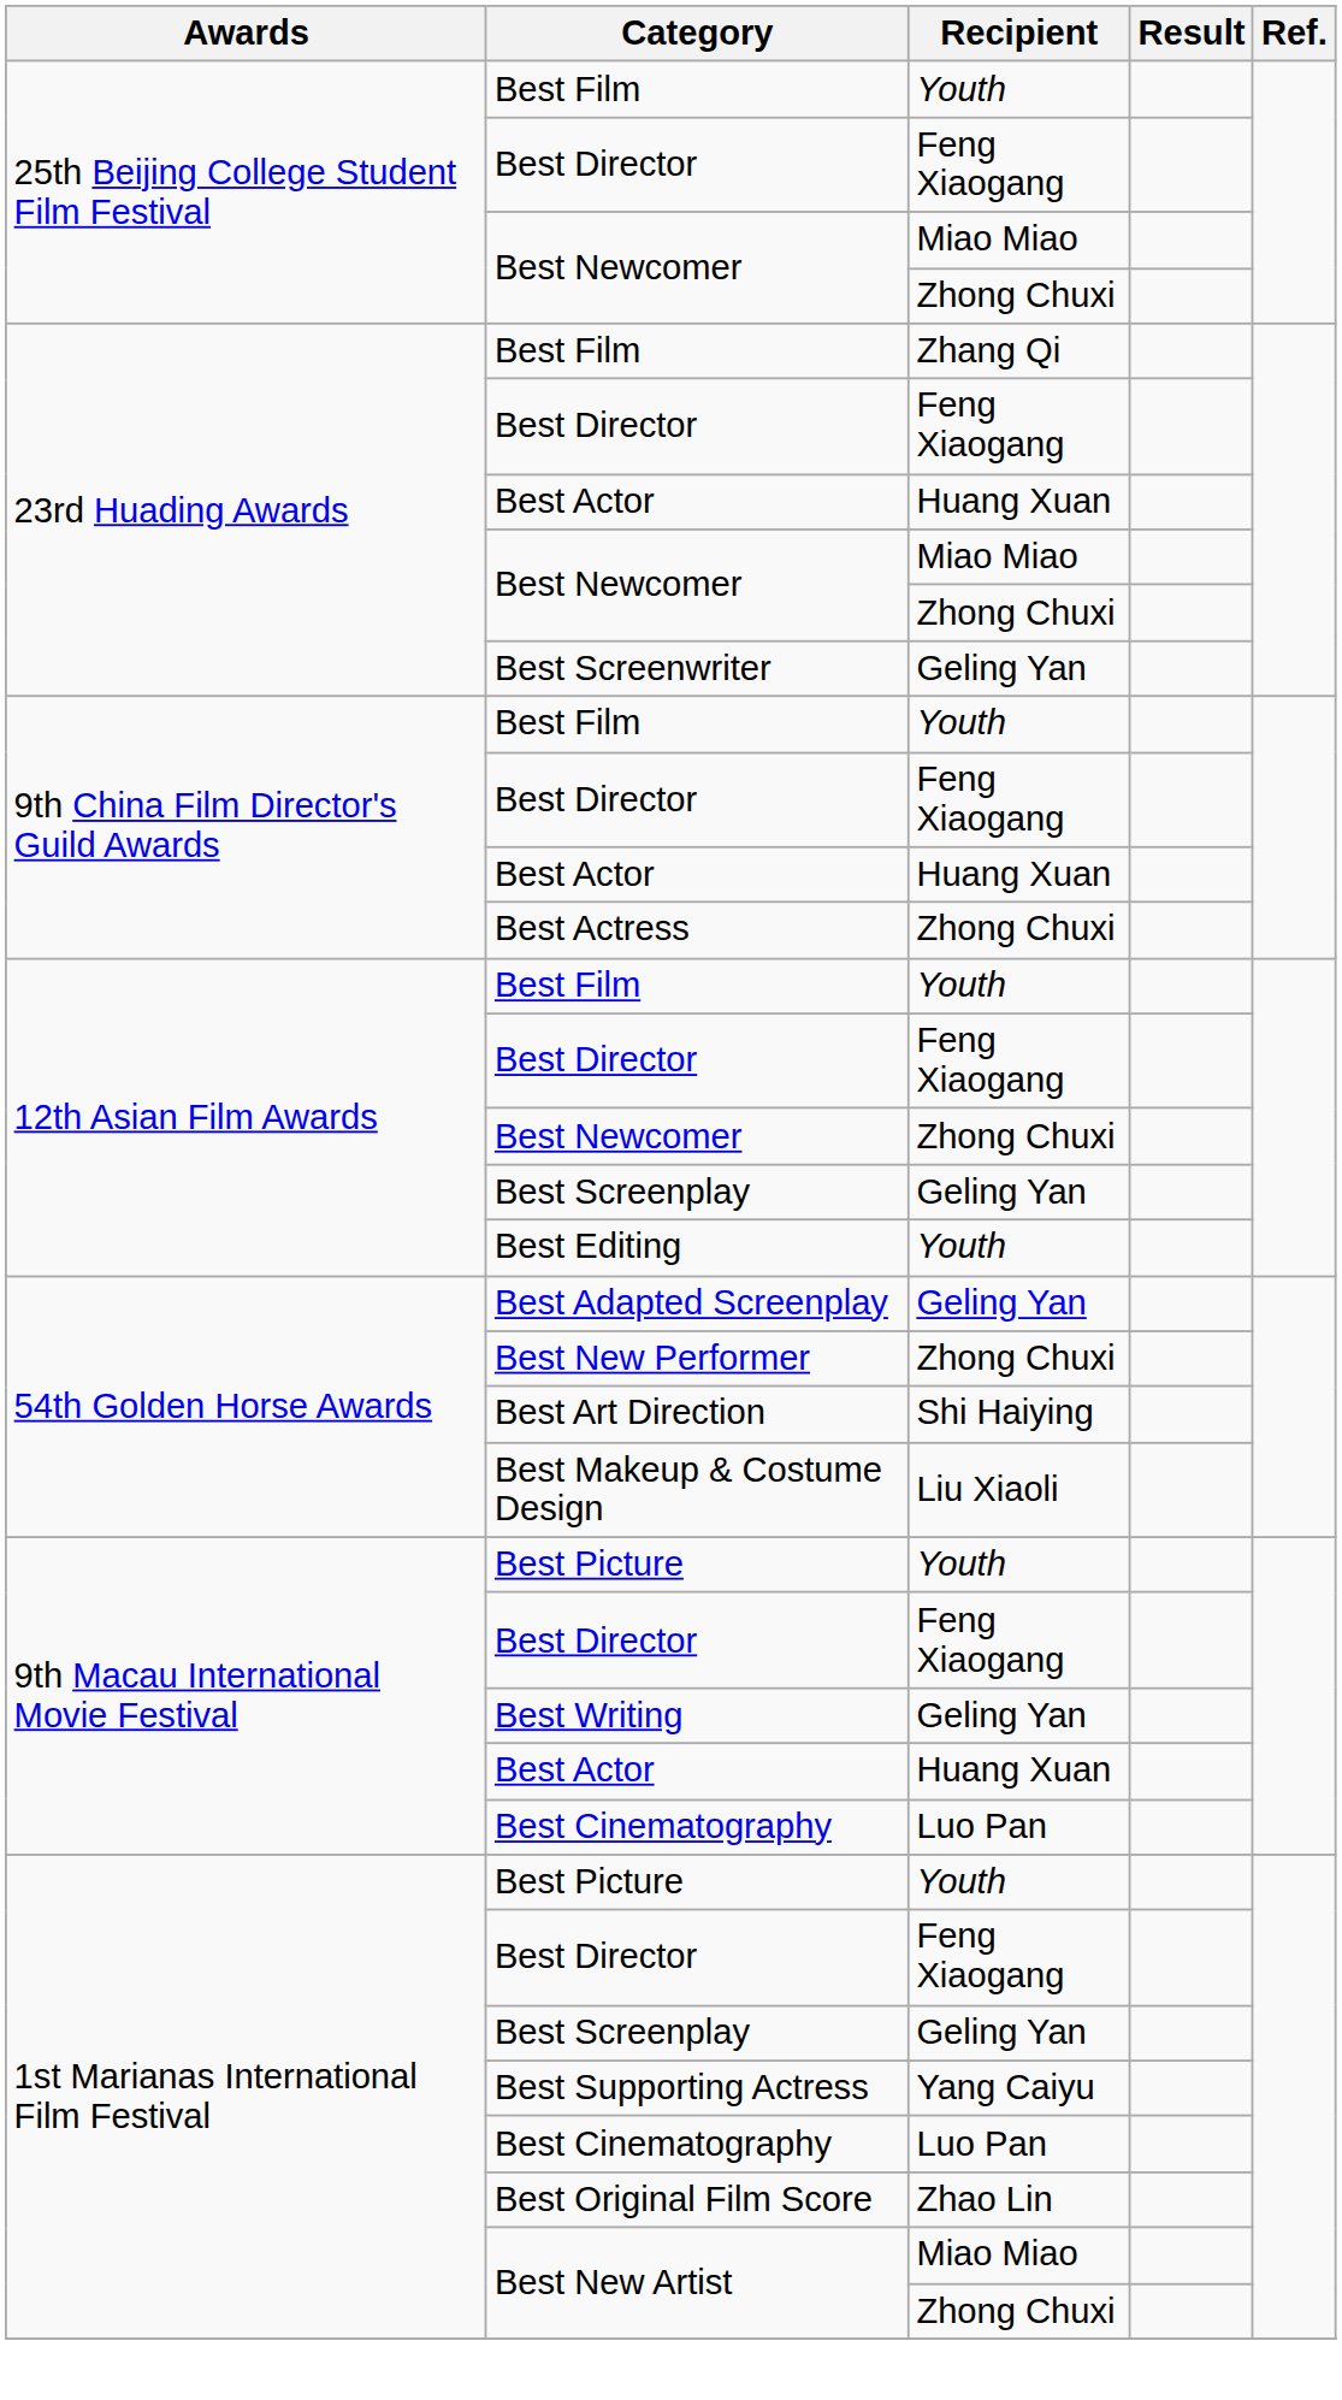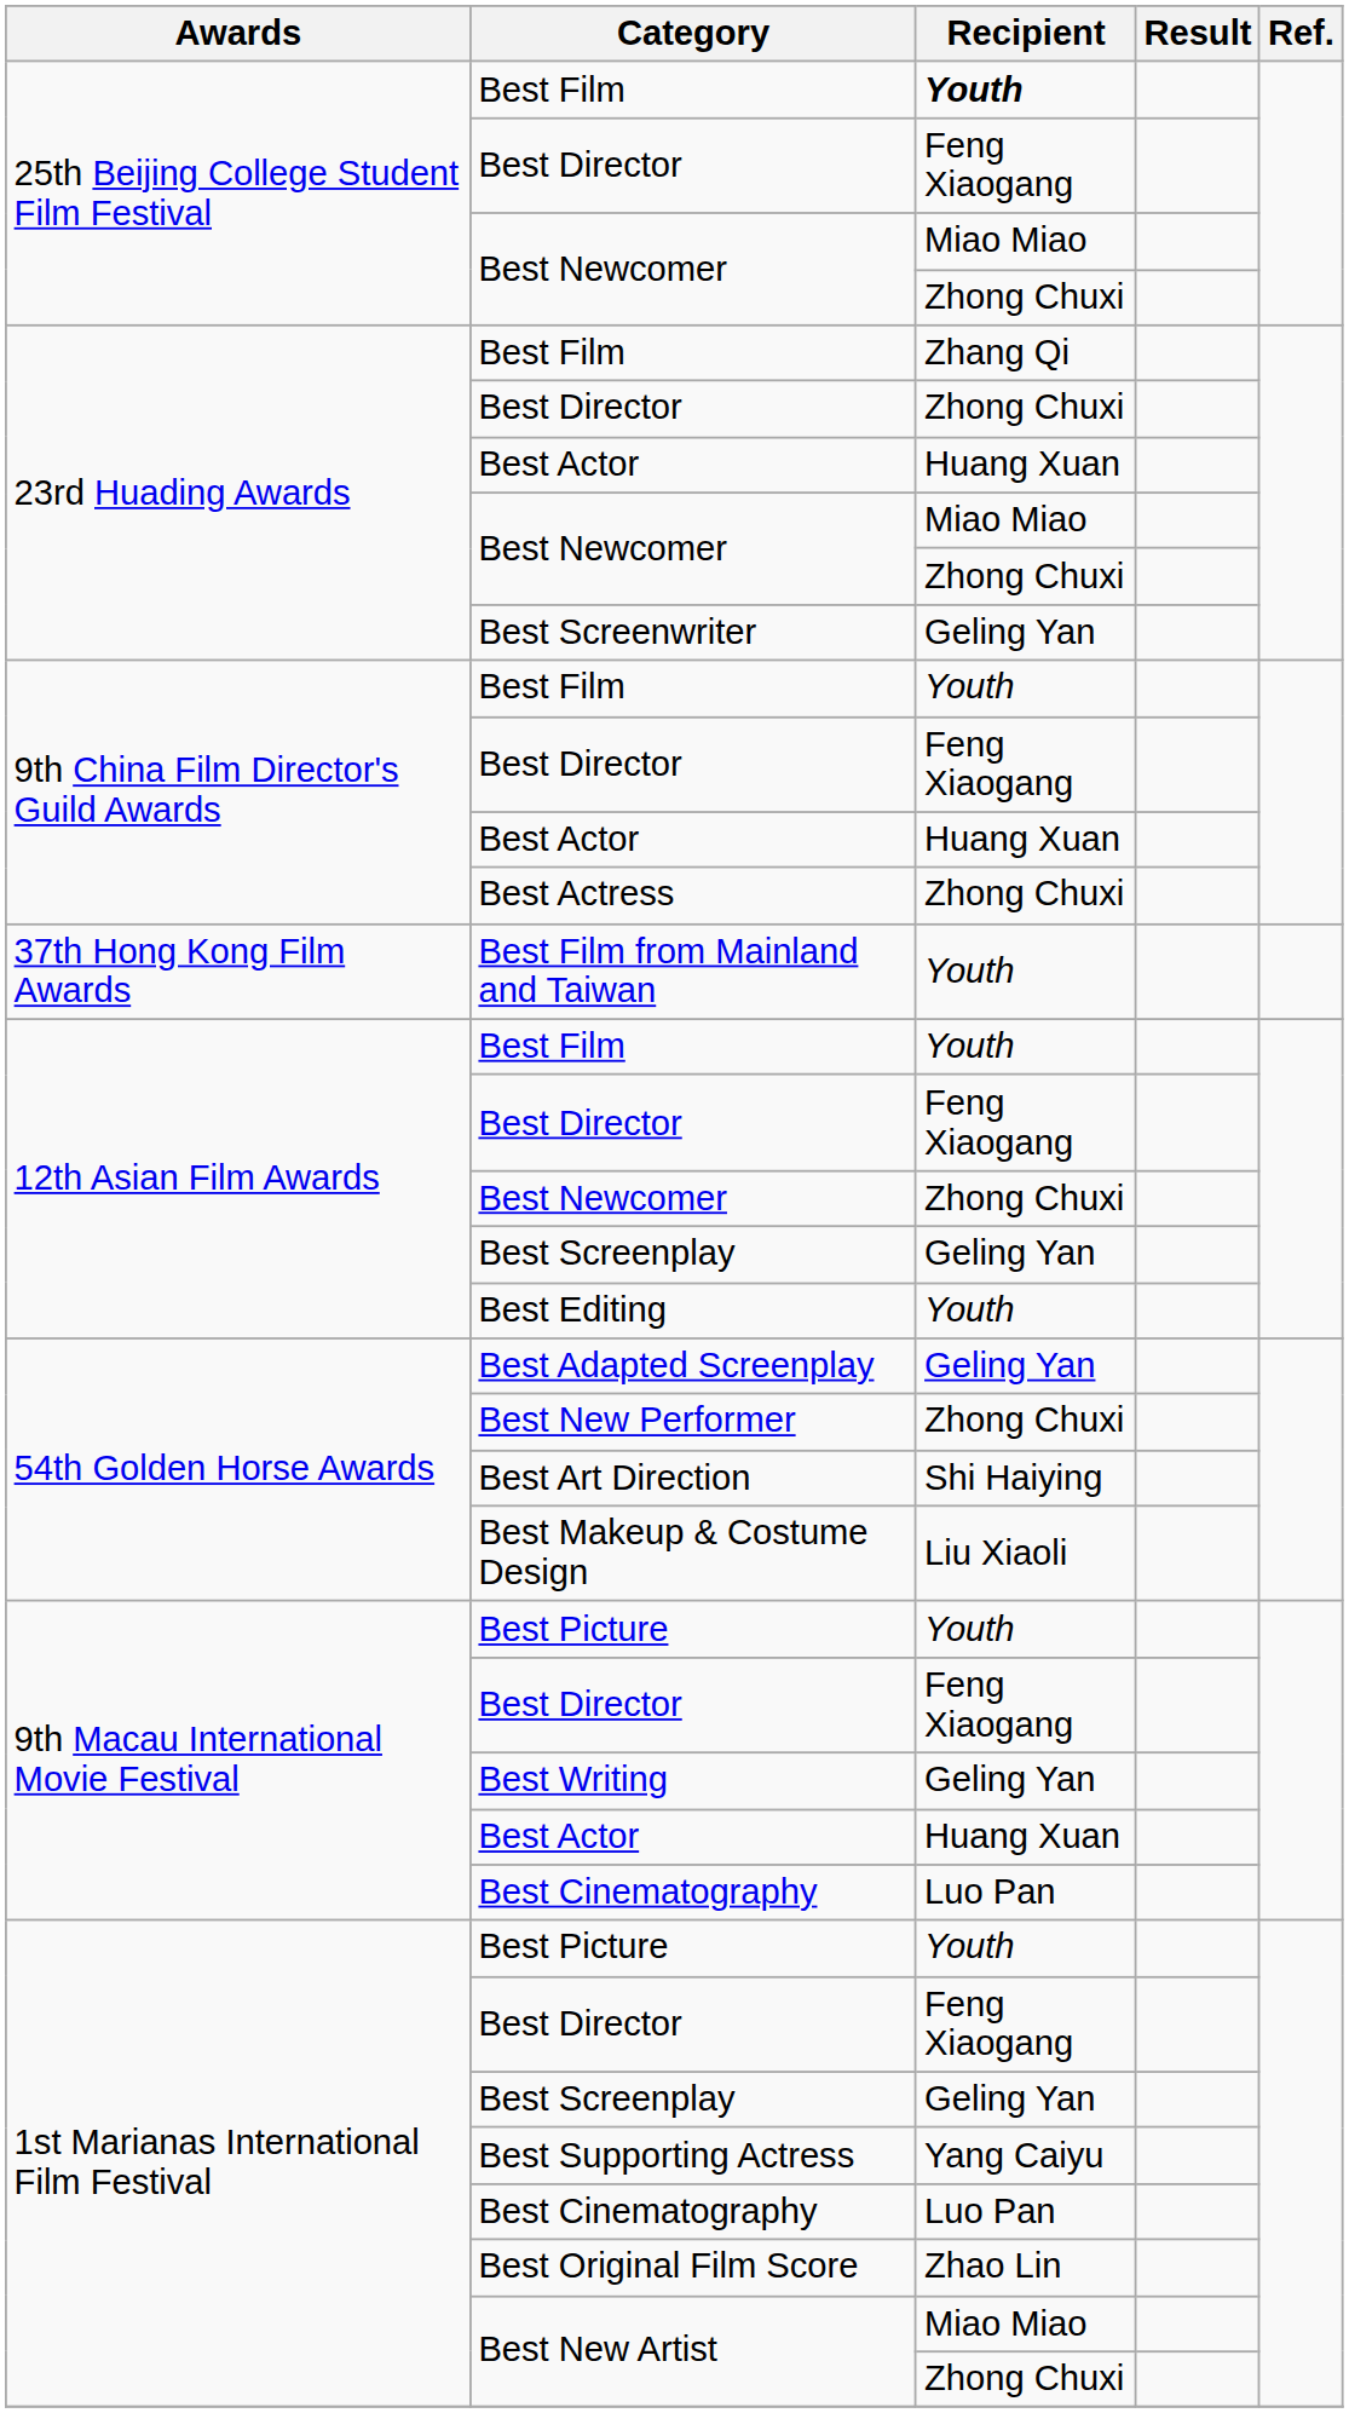25th Beijing College Student Film Festival / Best Film | Recipient: normal -> bold
23rd Huading Awards / Best Director | Recipient: Feng Xiaogang -> Zhong Chuxi
+ row: 37th Hong Kong Film Awards | Best Film from Mainland and Taiwan | Youth
